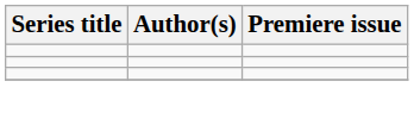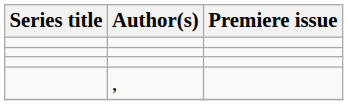+ row: ,
